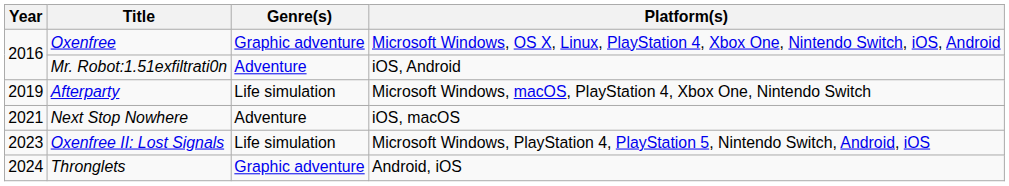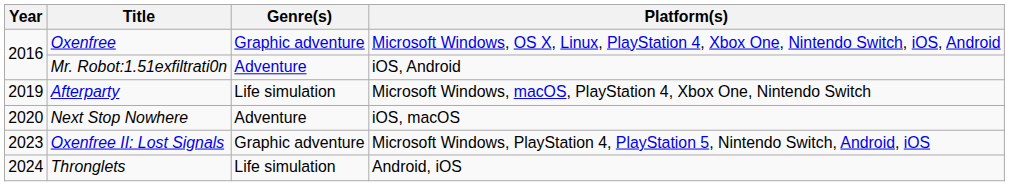Next Stop Nowhere | Year: 2021 -> 2020
Oxenfree II: Lost Signals | Genre(s): Life simulation -> Graphic adventure
Thronglets | Genre(s): Graphic adventure -> Life simulation
